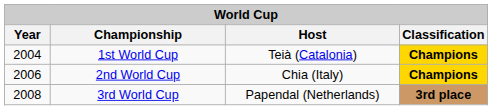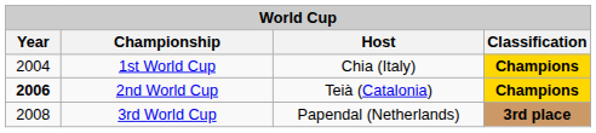1st World Cup | Host: Teià (Catalonia) -> Chia (Italy)
2nd World Cup | Year: normal -> bold
2nd World Cup | Host: Chia (Italy) -> Teià (Catalonia)
